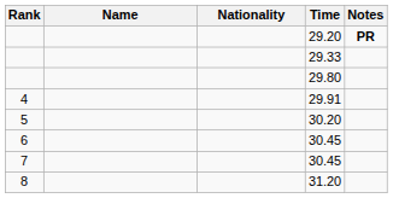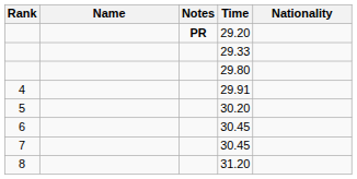columns swapped: Nationality <-> Notes
